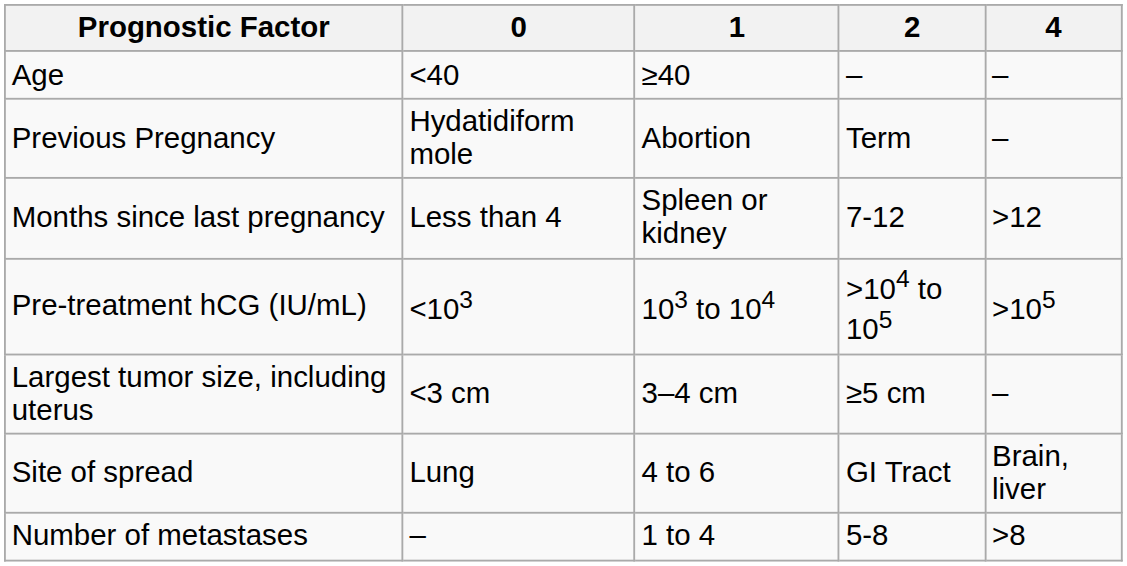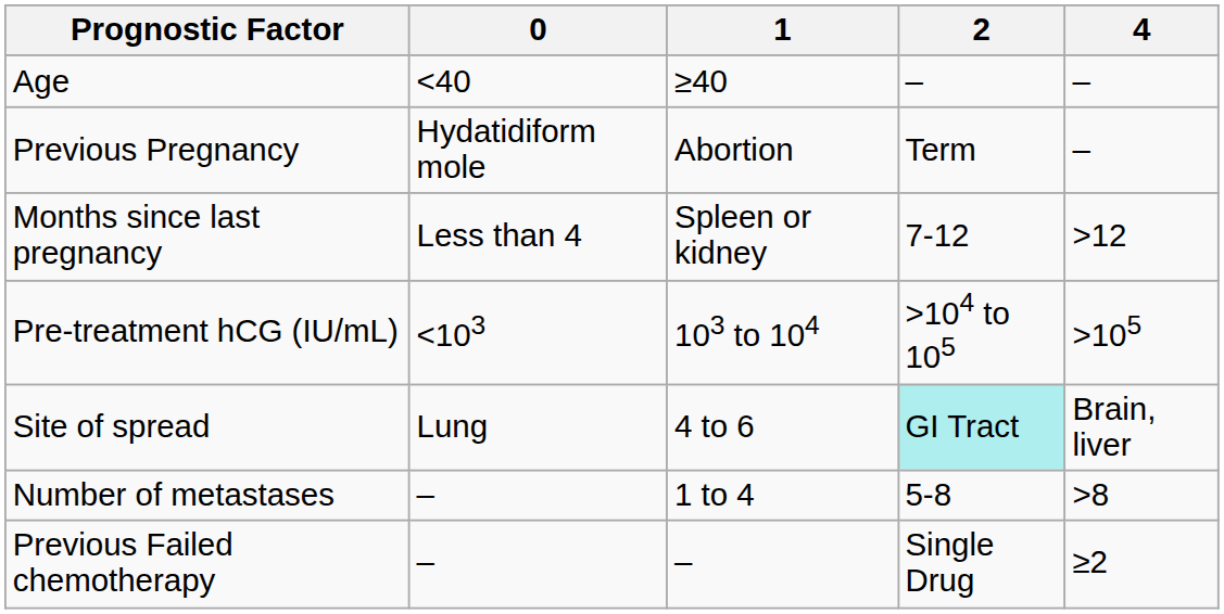- row: Largest tumor size, including uterus | <3 cm | 3–4 cm | ≥5 cm | –
Site of spread | 2: no background -> paleturquoise background
+ row: Previous Failed chemotherapy | – | – | Single Drug | ≥2
